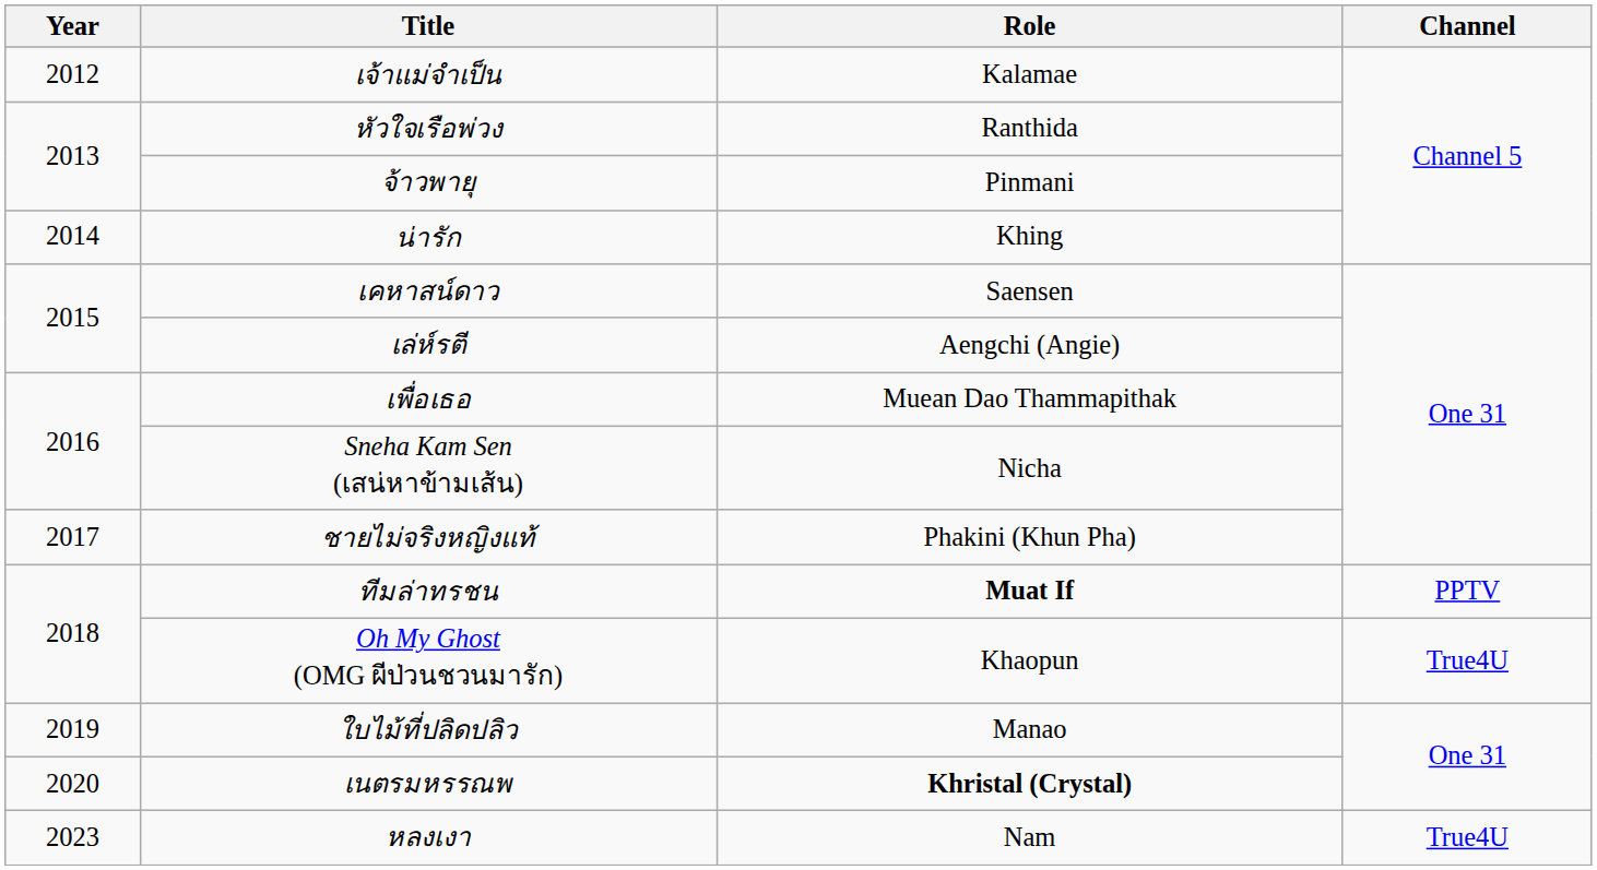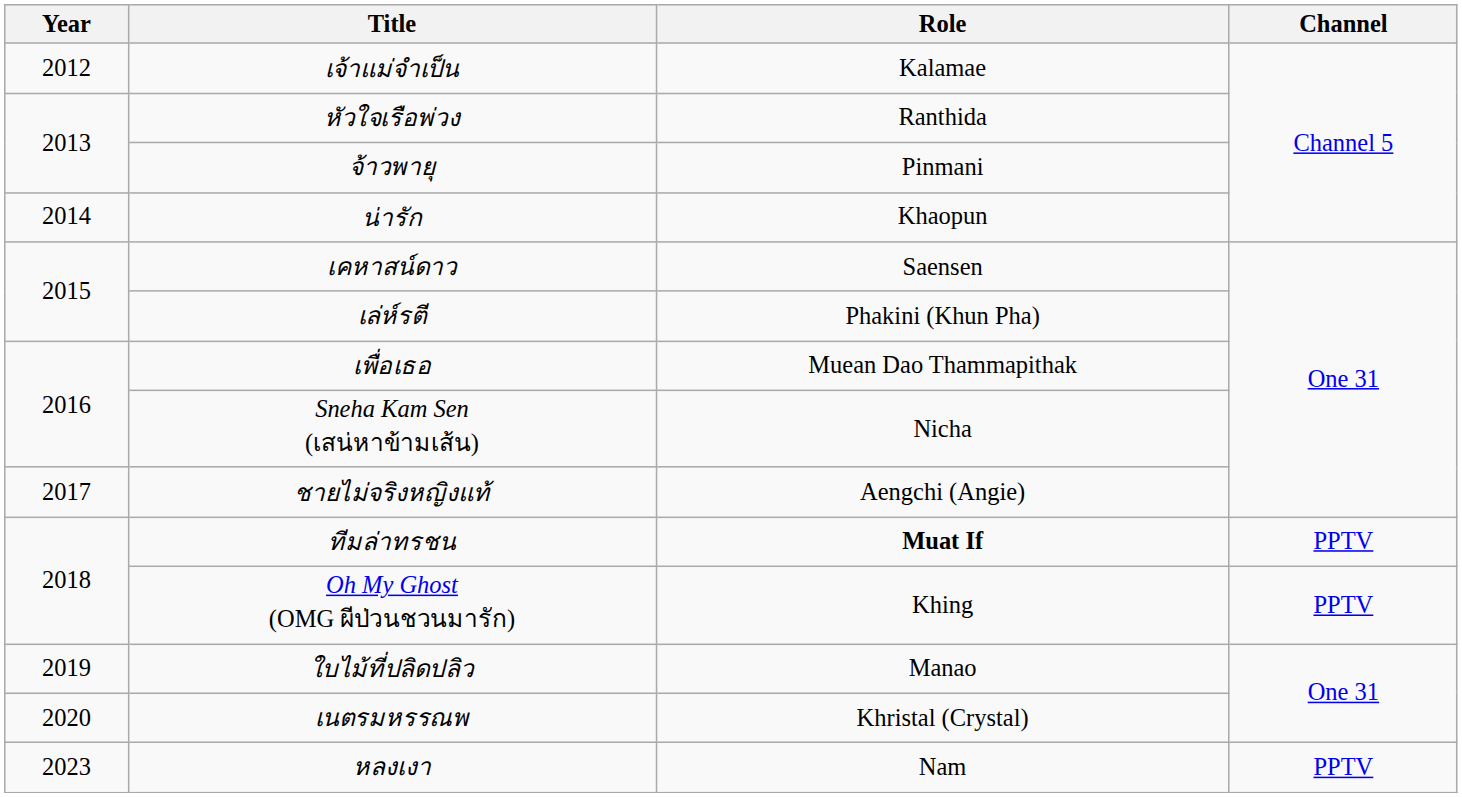น่ารัก | Role: Khing -> Khaopun
เล่ห์รตี | Role: Aengchi (Angie) -> Phakini (Khun Pha)
ชายไม่จริงหญิงแท้ | Role: Phakini (Khun Pha) -> Aengchi (Angie)
Oh My Ghost (OMG ผีป่วนชวนมารัก) | Role: Khaopun -> Khing
Oh My Ghost (OMG ผีป่วนชวนมารัก) | Channel: True4U -> PPTV
เนตรมหรรณพ | Role: bold -> normal
หลงเงา | Channel: True4U -> PPTV
